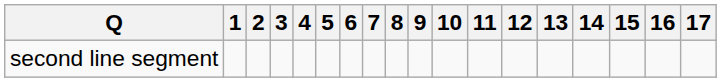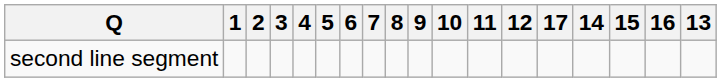columns swapped: 13 <-> 17
